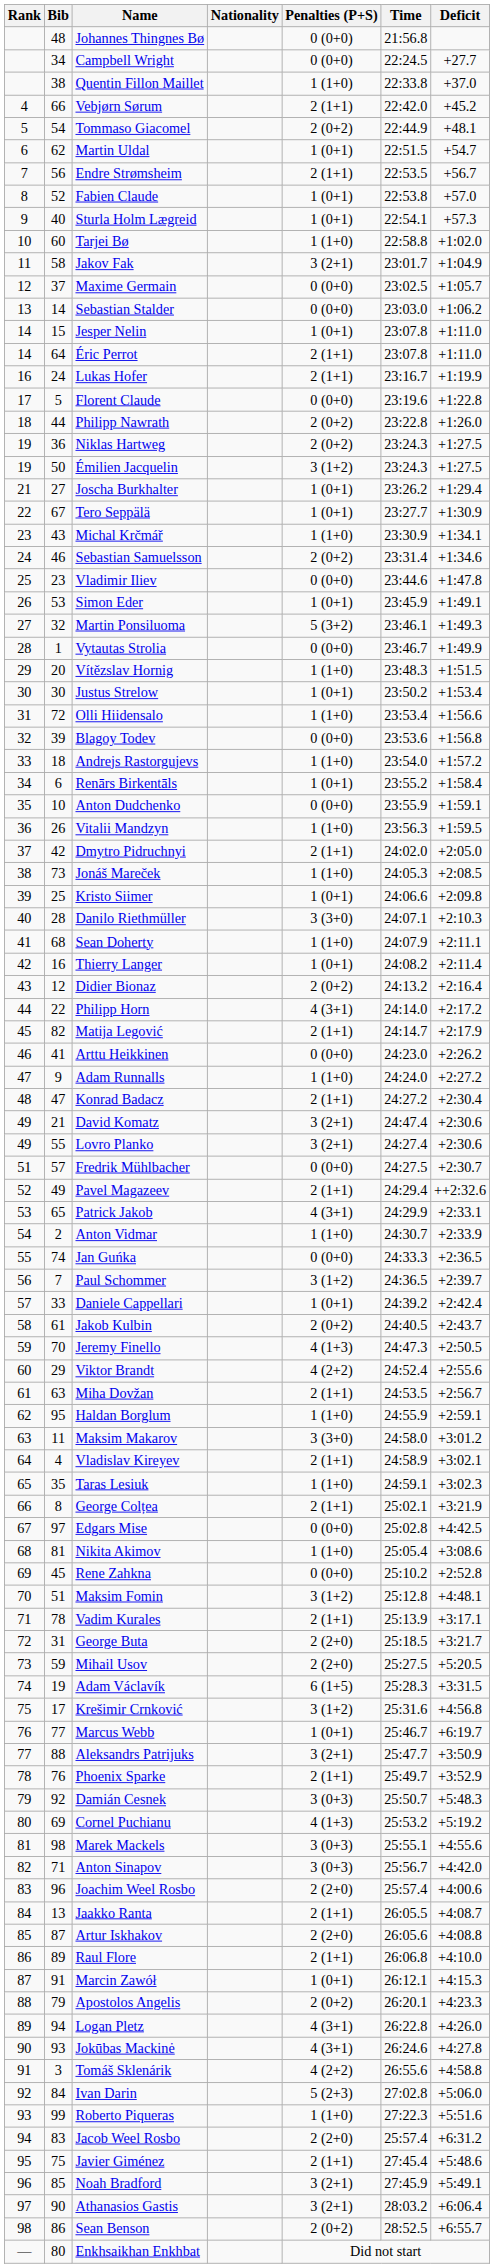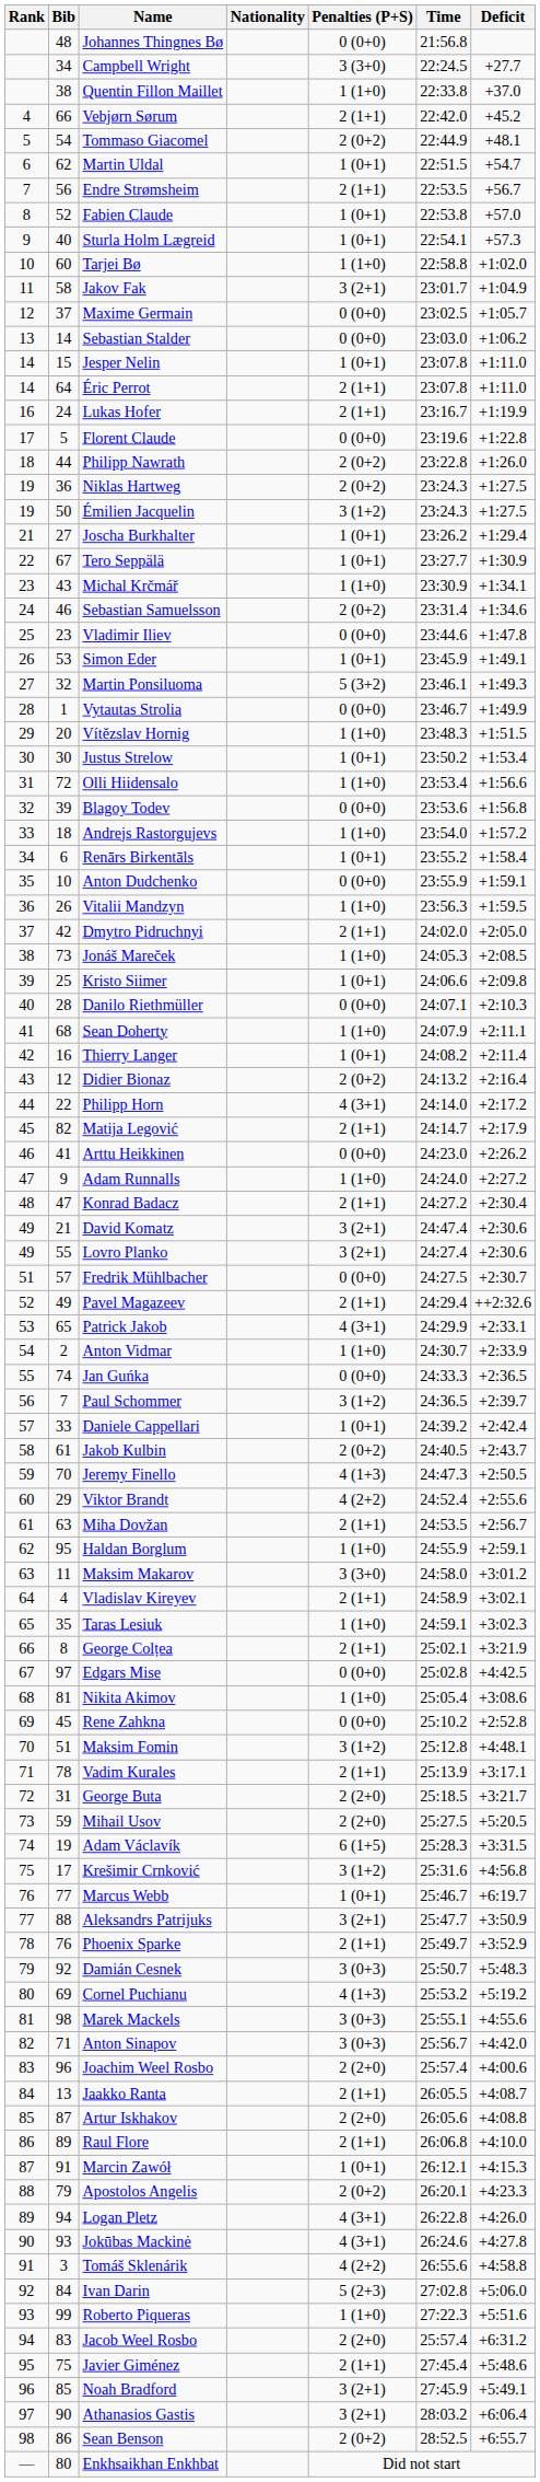Campbell Wright | Penalties (P+S): 0 (0+0) -> 3 (3+0)
Danilo Riethmüller | Penalties (P+S): 3 (3+0) -> 0 (0+0)
